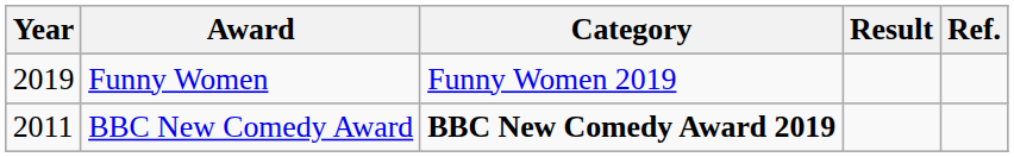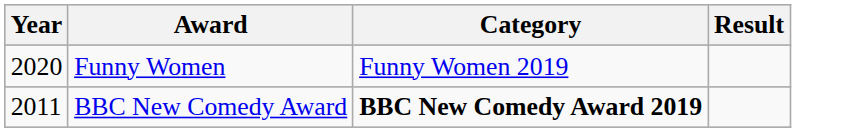- column: Ref.
Funny Women | Year: 2019 -> 2020
